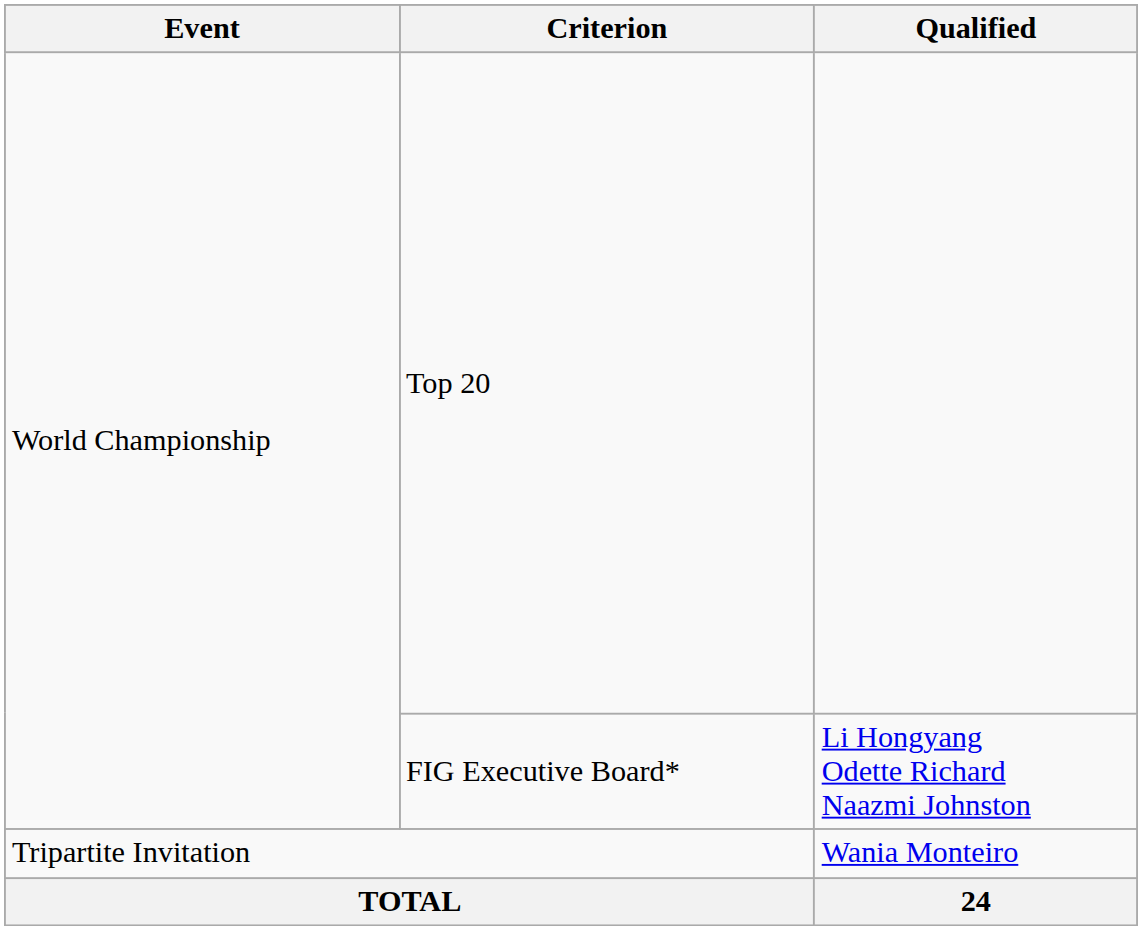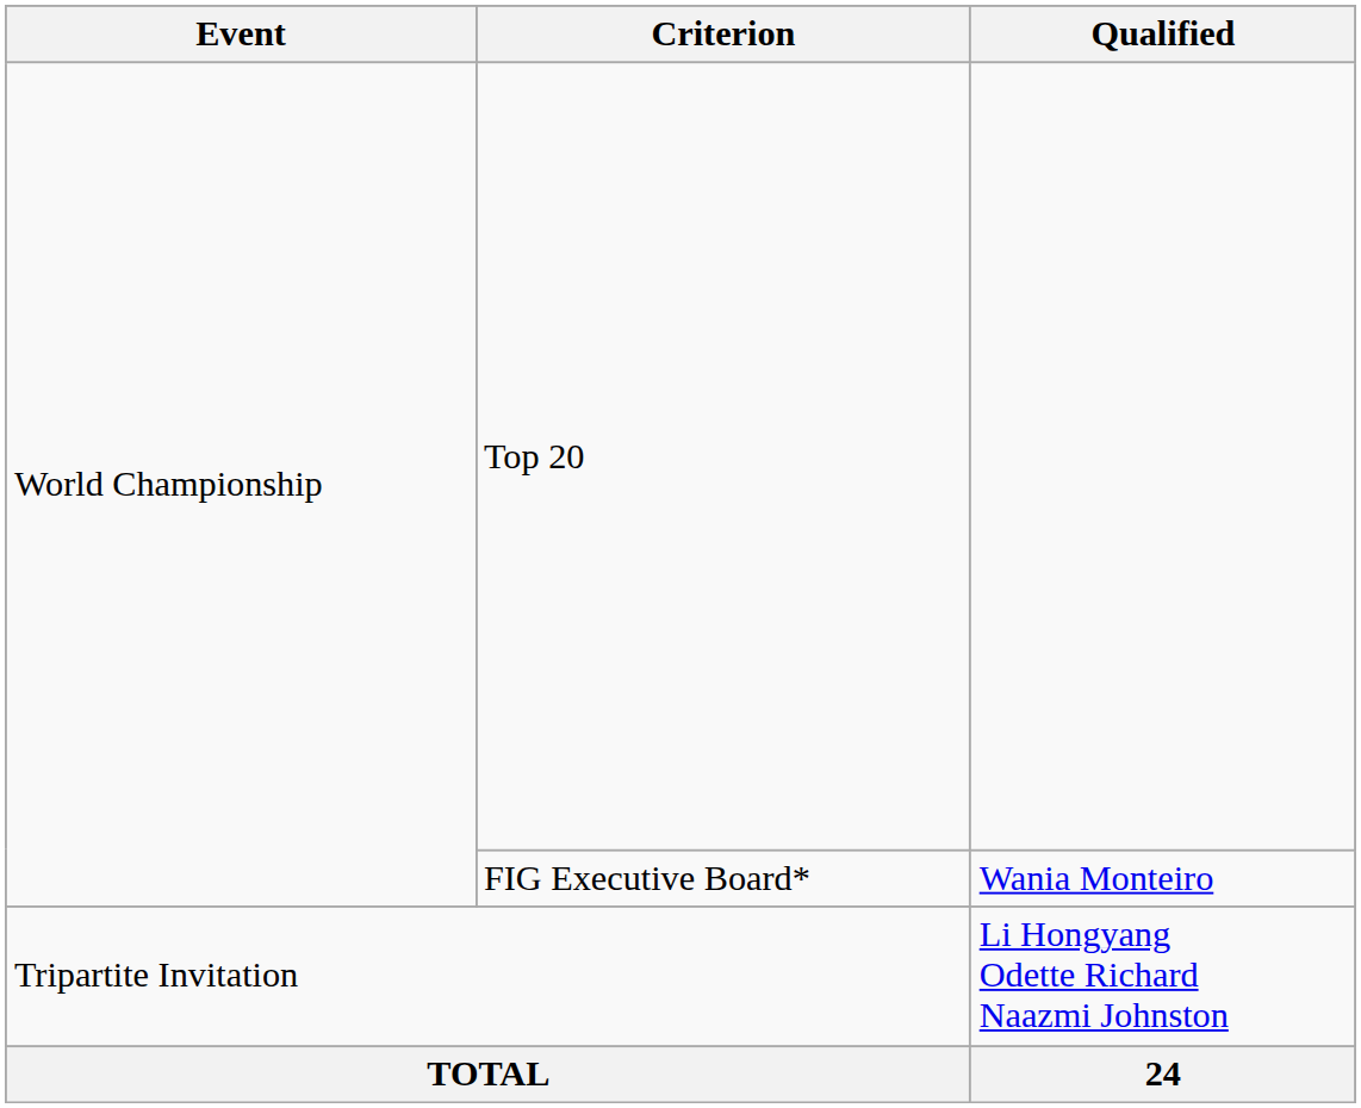FIG Executive Board* | Qualified: Li Hongyang Odette Richard Naazmi Johnston -> Wania Monteiro
Tripartite Invitation | Qualified: Wania Monteiro -> Li Hongyang Odette Richard Naazmi Johnston
